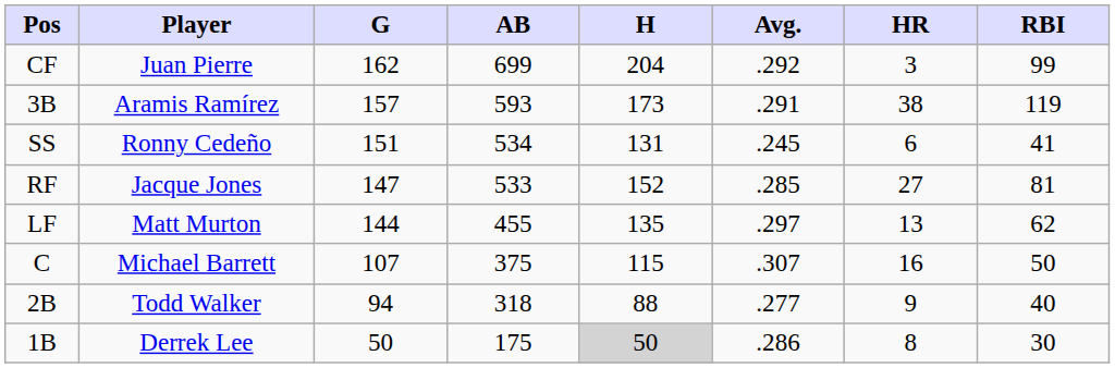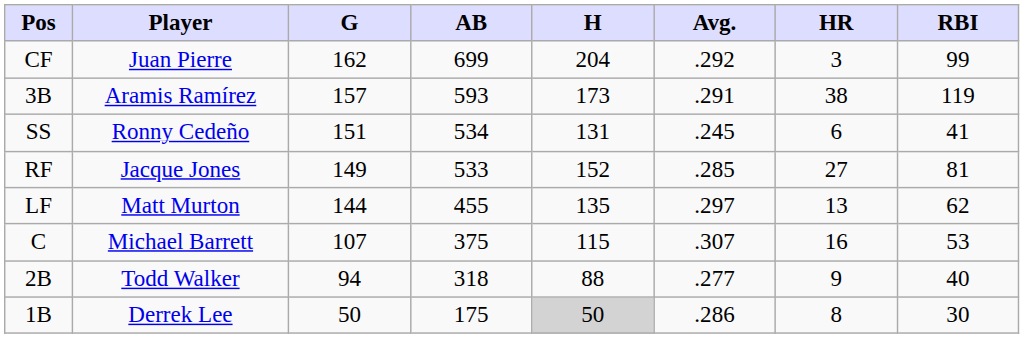RF | G: 147 -> 149
C | RBI: 50 -> 53
